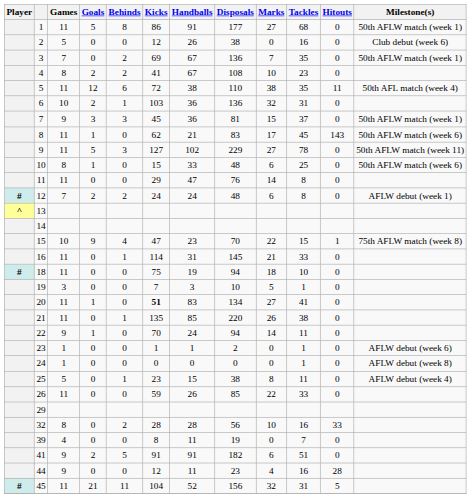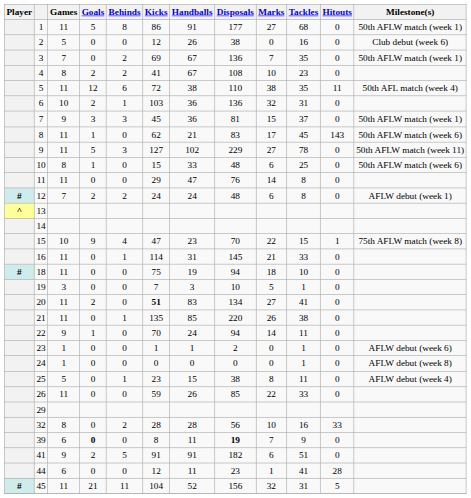20 | Goals: 1 -> 2
39 | Games: 4 -> 6
39 | Goals: normal -> bold
39 | Disposals: normal -> bold
39 | Marks: 0 -> 7
39 | Tackles: 7 -> 9
44 | Games: 9 -> 6
44 | Marks: 4 -> 1
44 | Tackles: 16 -> 41
